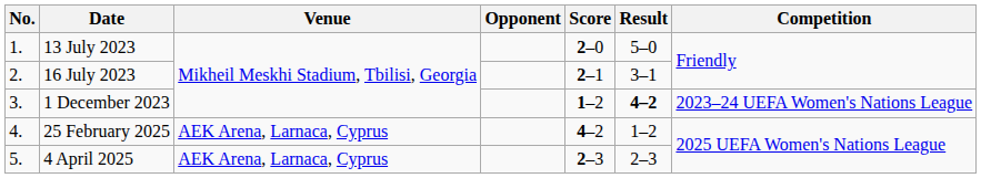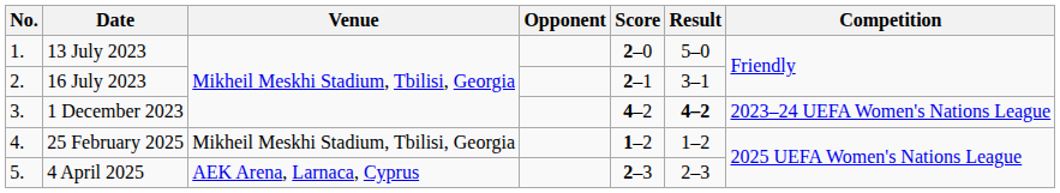1 December 2023 | Score: 1–2 -> 4–2
25 February 2025 | Venue: AEK Arena, Larnaca, Cyprus -> Mikheil Meskhi Stadium, Tbilisi, Georgia
25 February 2025 | Score: 4–2 -> 1–2
